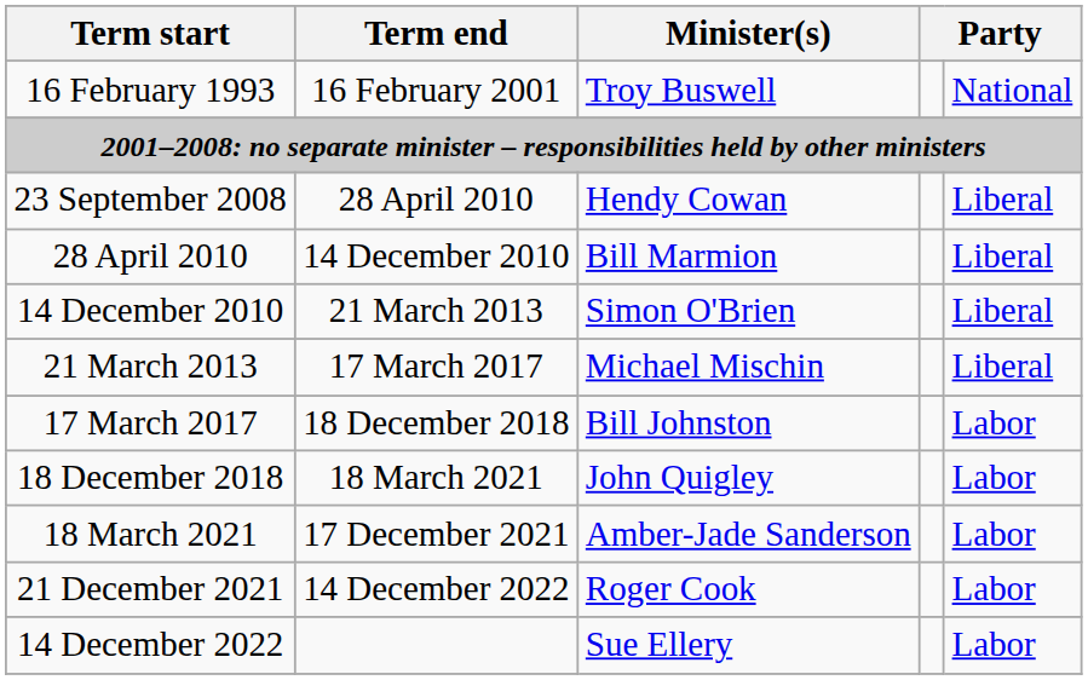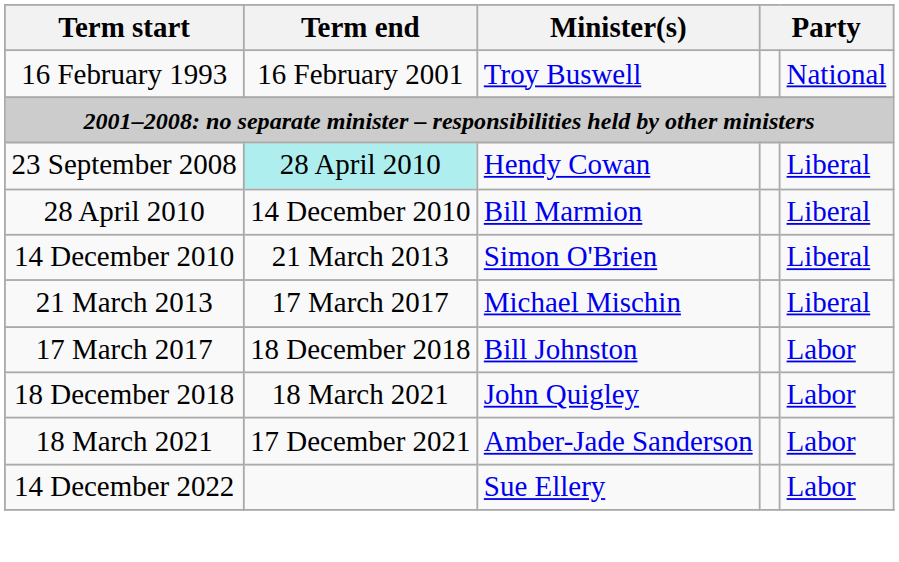23 September 2008 | Term end: no background -> paleturquoise background
- row: 21 December 2021 | 14 December 2022 | Roger Cook | Labor
